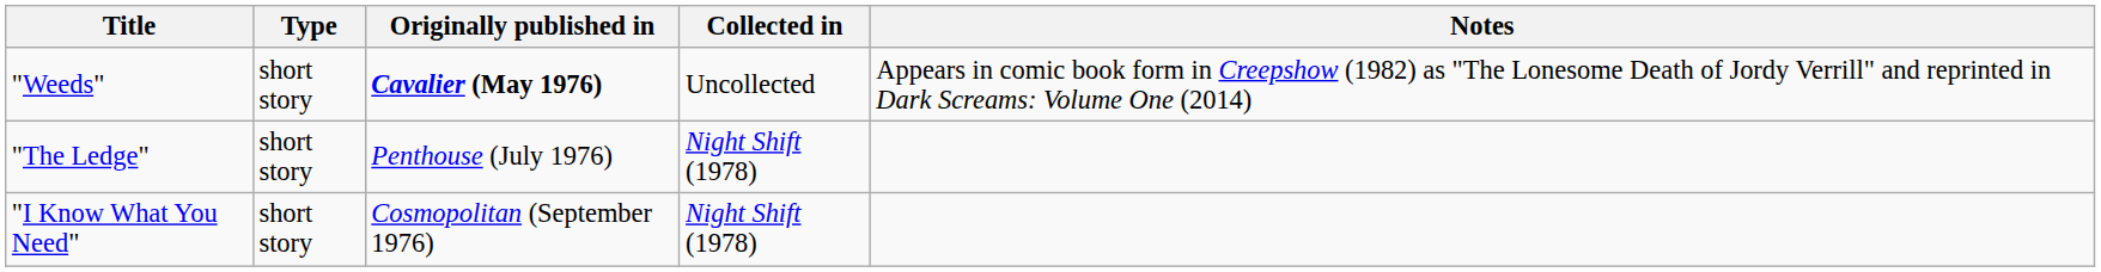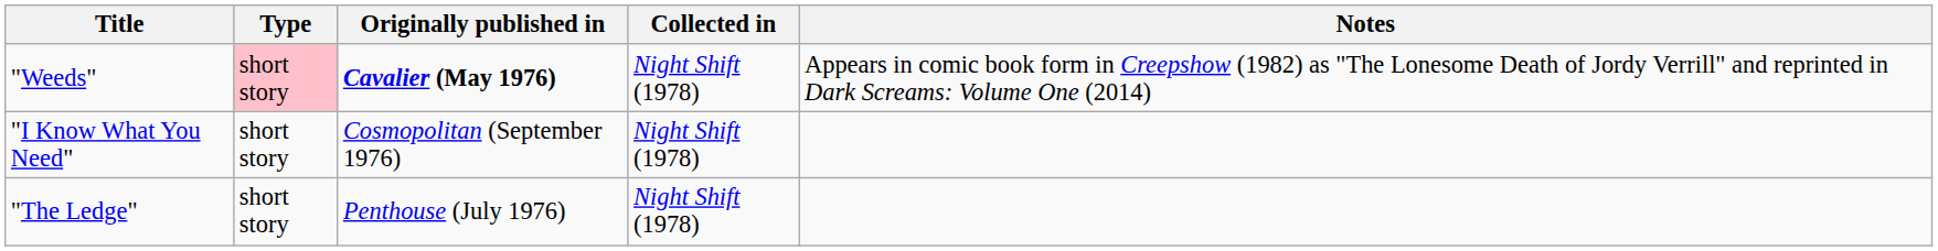"Weeds" | Type: no background -> pink background
"Weeds" | Collected in: Uncollected -> Night Shift (1978)
rows swapped: "The Ledge" <-> "I Know What You Need"
